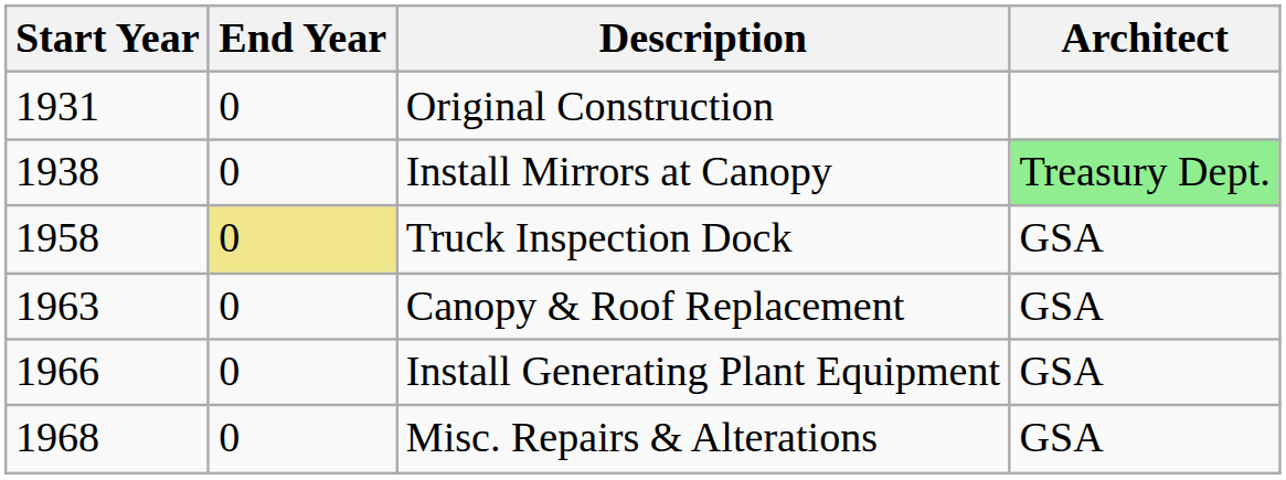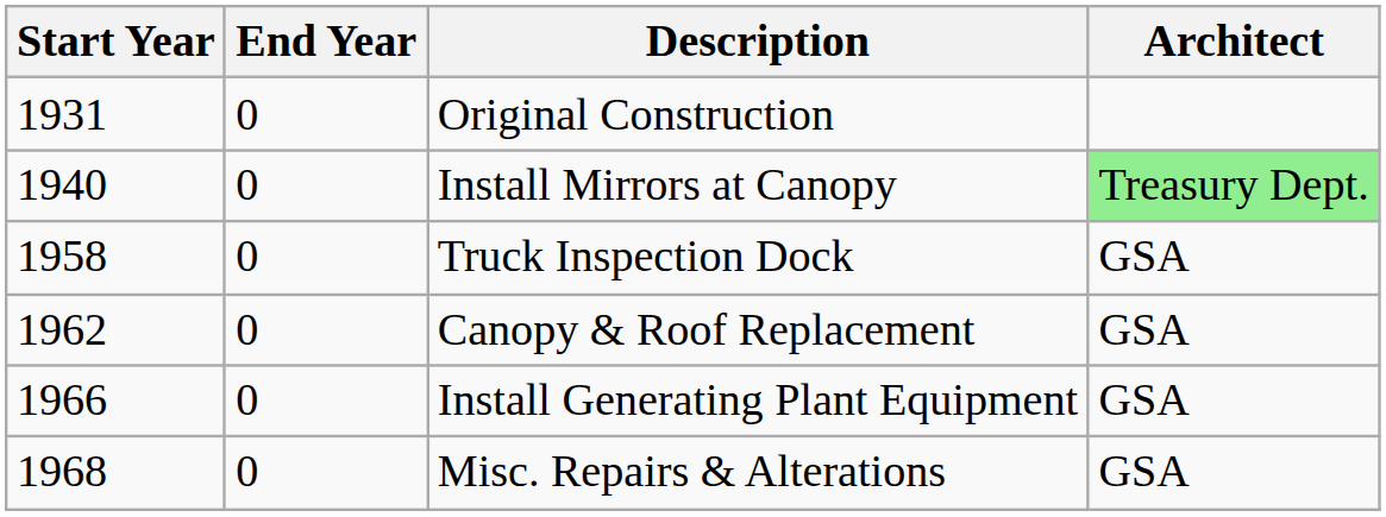Install Mirrors at Canopy | Start Year: 1938 -> 1940
Truck Inspection Dock | End Year: khaki background -> no background
Canopy & Roof Replacement | Start Year: 1963 -> 1962
